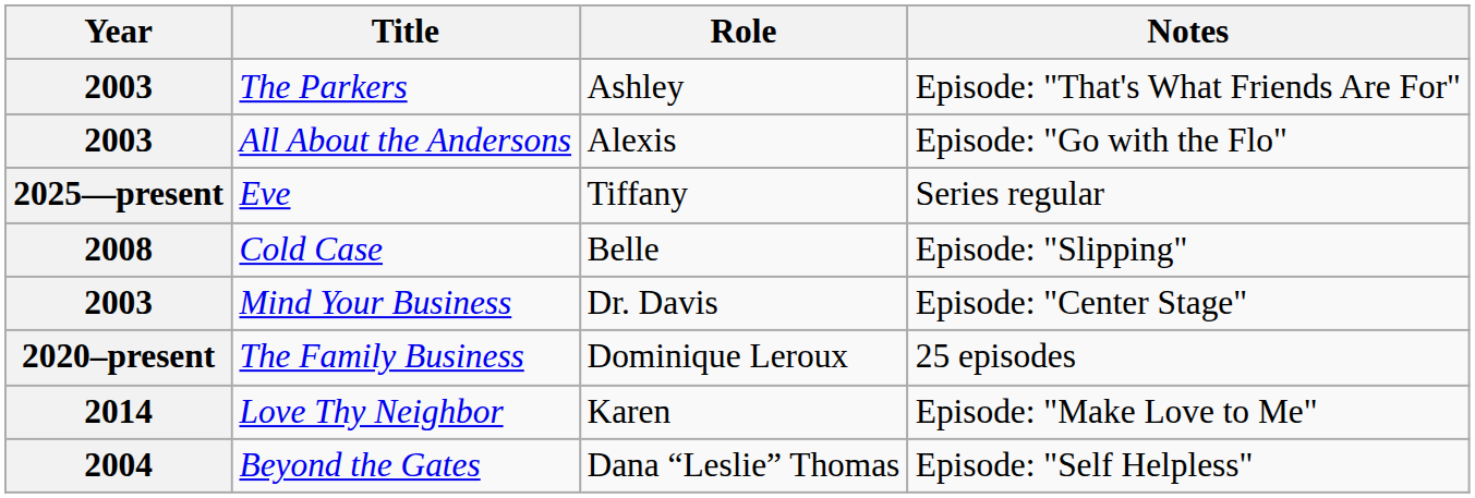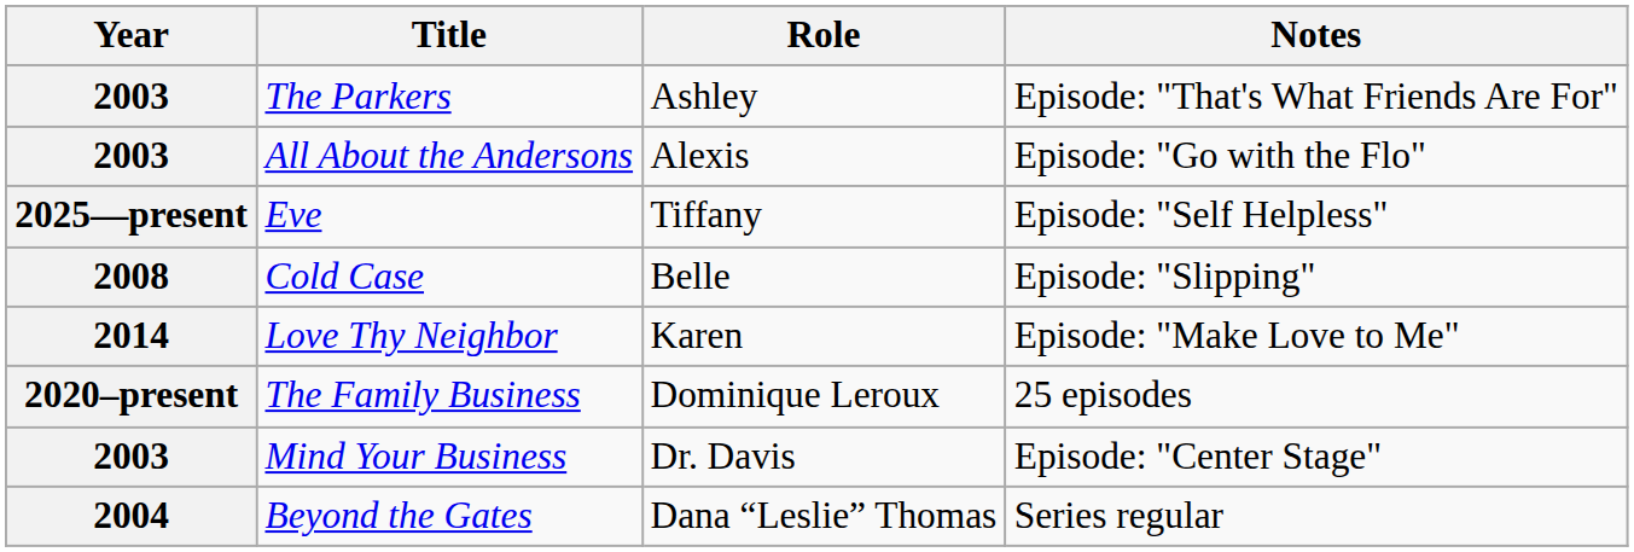Eve | Notes: Series regular -> Episode: "Self Helpless"
rows swapped: Love Thy Neighbor <-> Mind Your Business
Beyond the Gates | Notes: Episode: "Self Helpless" -> Series regular
